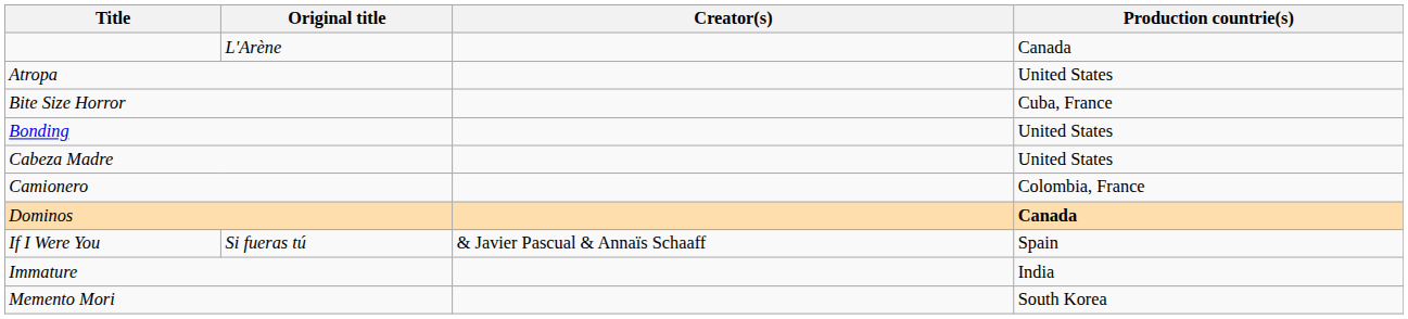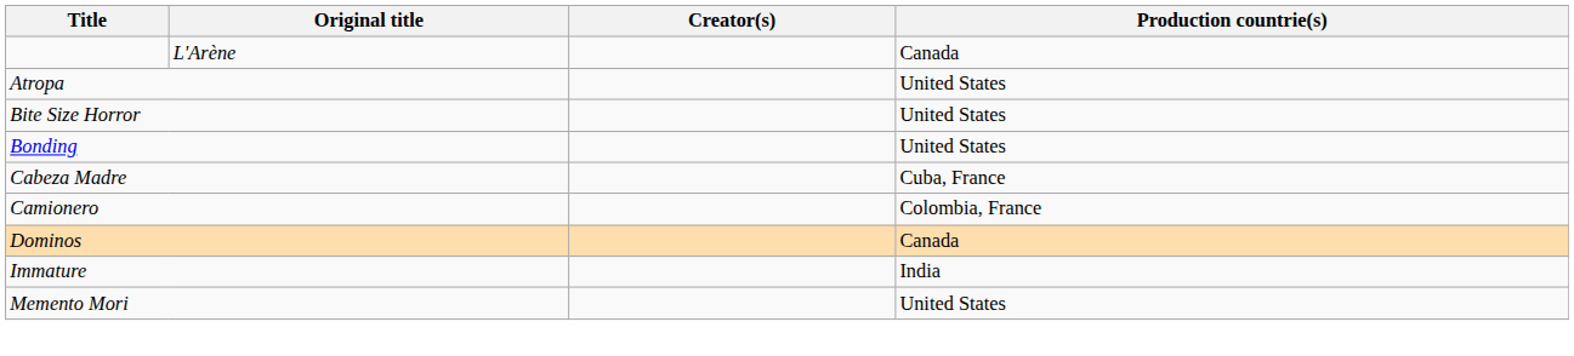Bite Size Horror | Production countrie(s): Cuba, France -> United States
Cabeza Madre | Production countrie(s): United States -> Cuba, France
Dominos | Production countrie(s): bold -> normal
- row: If I Were You | Si fueras tú | & Javier Pascual & Annaïs Schaaff | Spain
Memento Mori | Production countrie(s): South Korea -> United States
